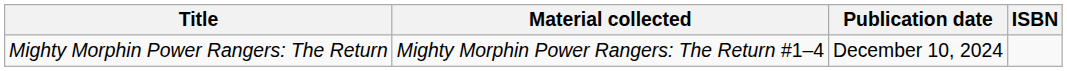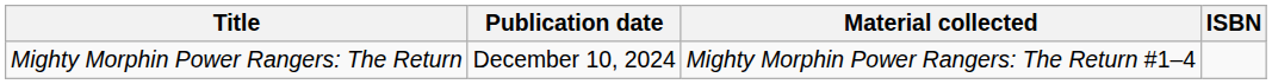columns swapped: Material collected <-> Publication date
